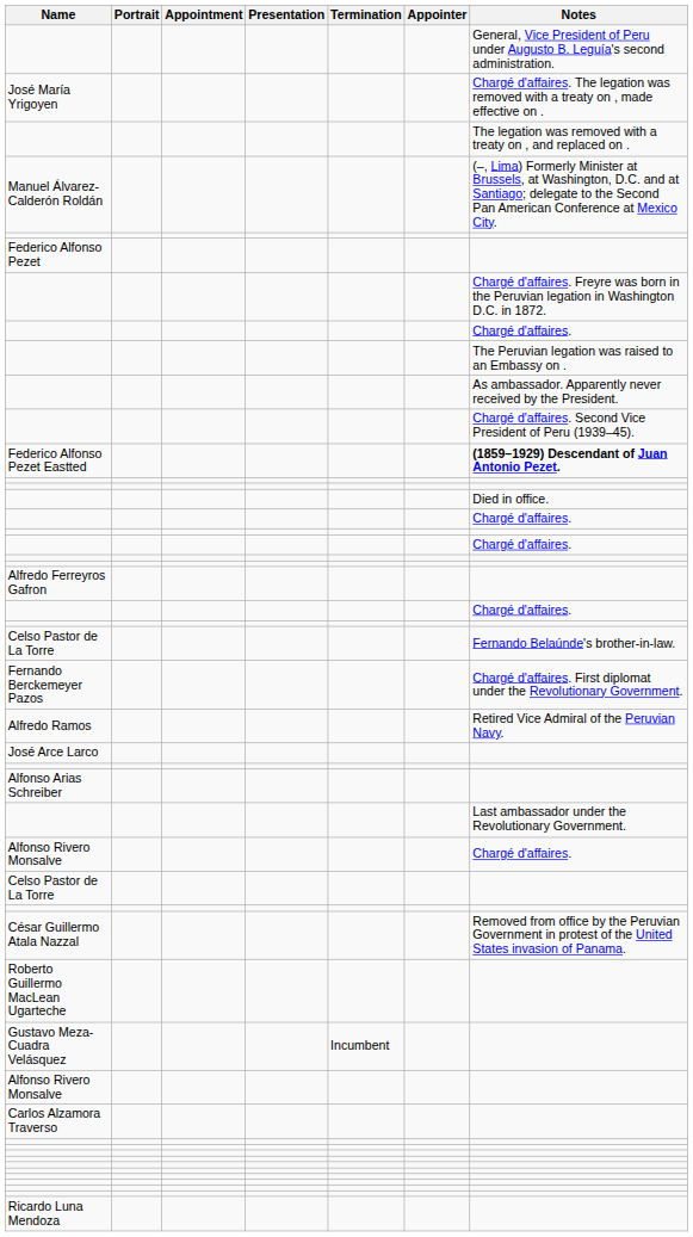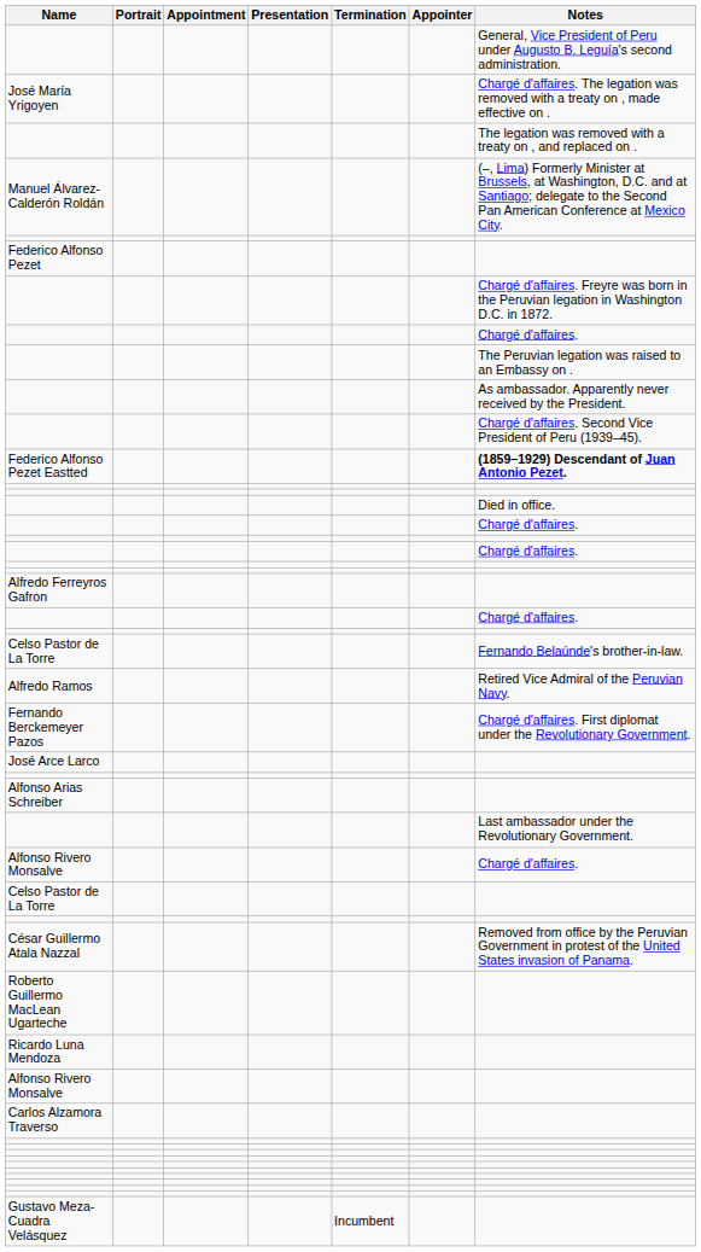rows swapped: Fernando Berckemeyer Pazos <-> Alfredo Ramos
rows swapped: Ricardo Luna Mendoza <-> Gustavo Meza-Cuadra Velásquez
